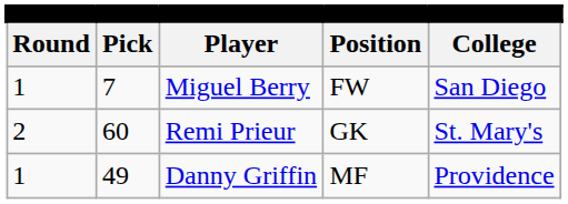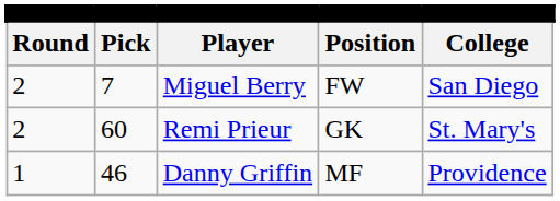Miguel Berry | column 1: 1 -> 2
Danny Griffin | column 2: 49 -> 46
